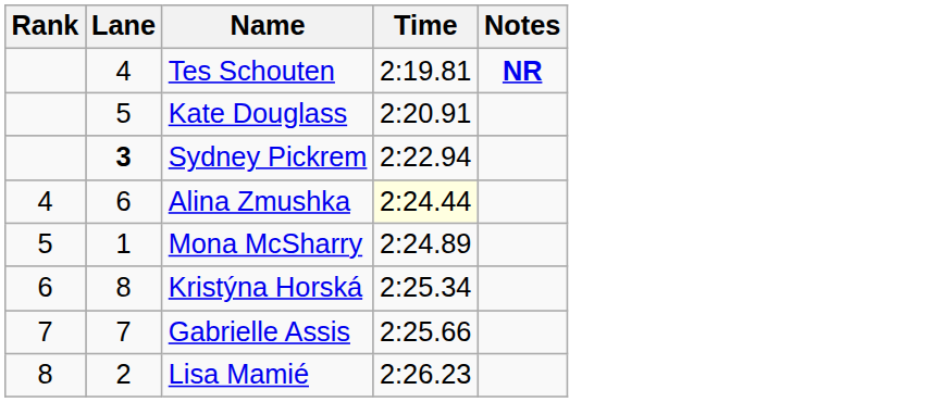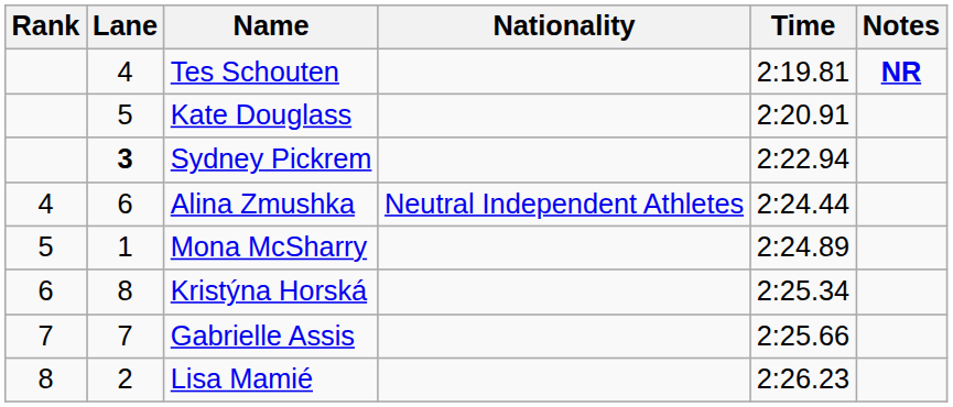+ column: Nationality | Neutral Independent Athletes
Alina Zmushka | Time: lightyellow background -> no background
